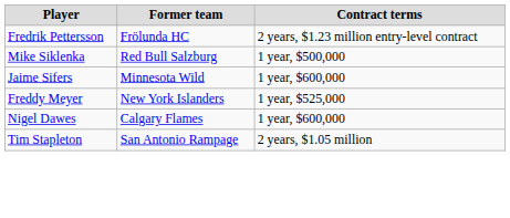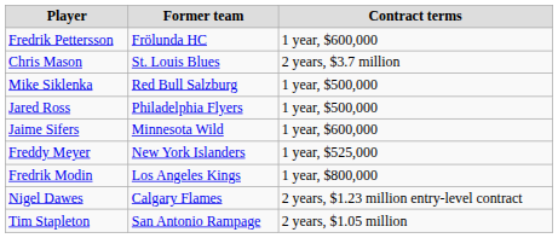Fredrik Pettersson | Contract terms: 2 years, $1.23 million entry-level contract -> 1 year, $600,000
+ row: Chris Mason | St. Louis Blues | 2 years, $3.7 million
+ row: Jared Ross | Philadelphia Flyers | 1 year, $500,000
+ row: Fredrik Modin | Los Angeles Kings | 1 year, $800,000
Nigel Dawes | Contract terms: 1 year, $600,000 -> 2 years, $1.23 million entry-level contract
